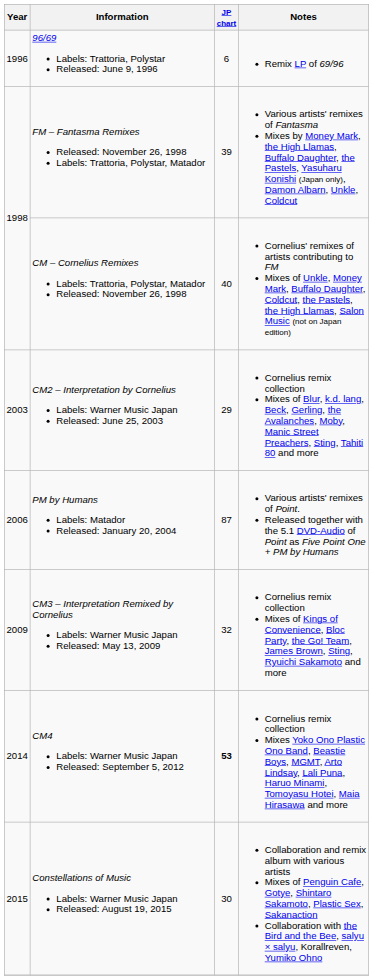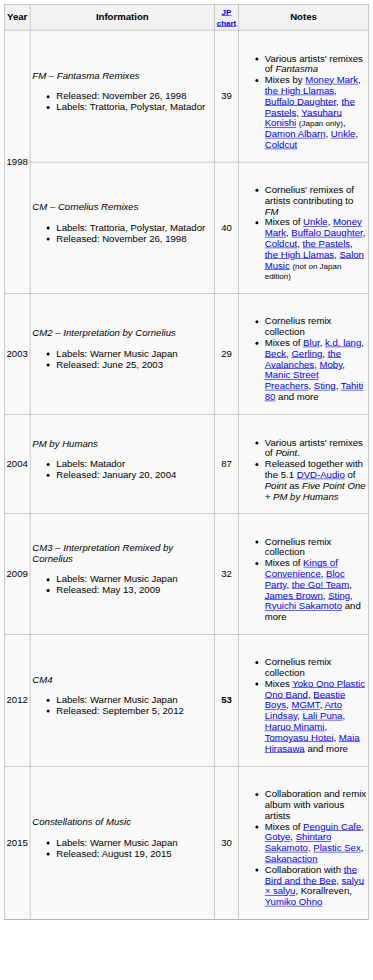- row: 1996 | 96/69 Labels: Trattoria, Polystar Released: June 9, 1996 | 6 | Remix LP of 69/96
PM by Humans Labels: Matador Released: January 20, 2004 | Year: 2006 -> 2004
CM4 Labels: Warner Music Japan Released: September 5, 2012 | Year: 2014 -> 2012
